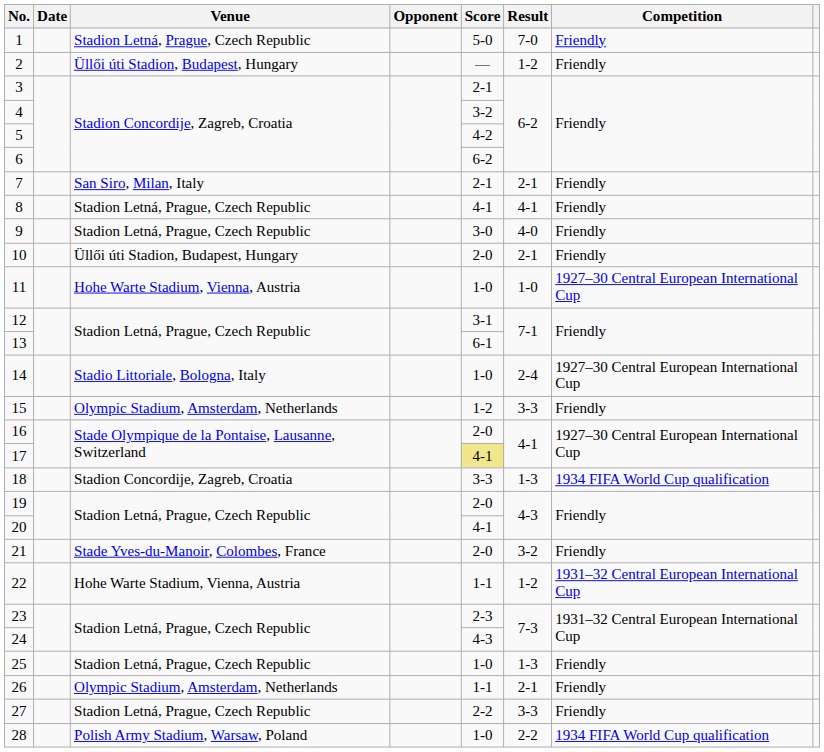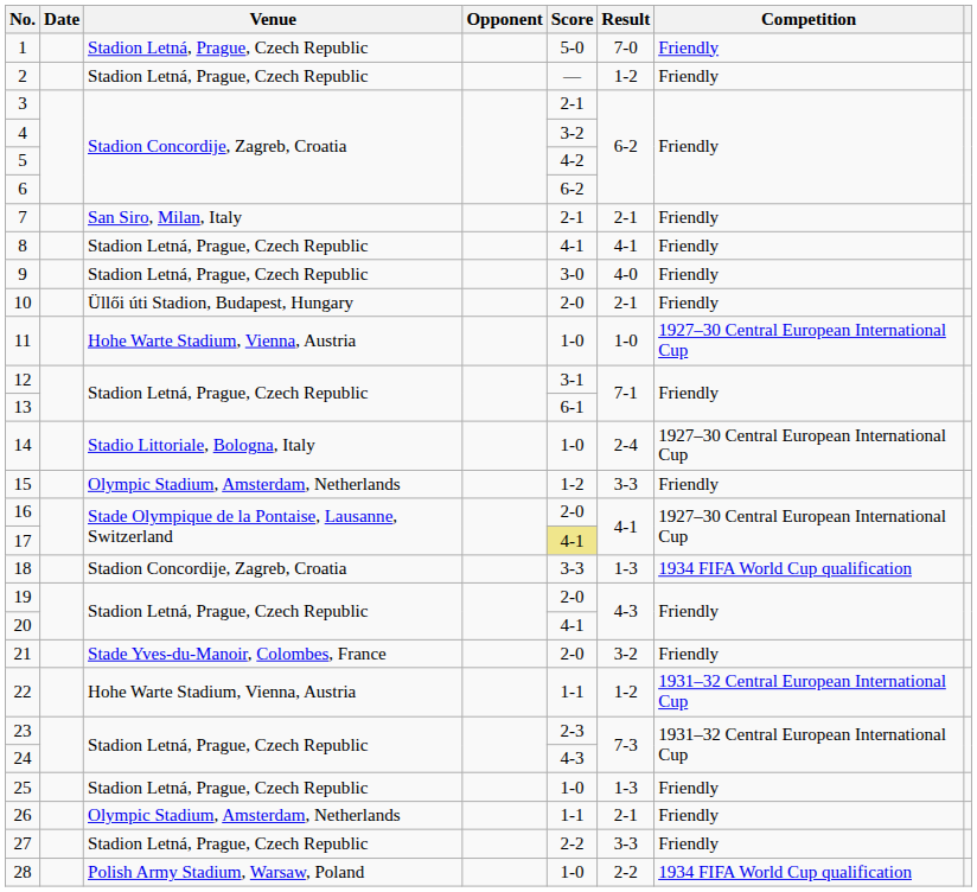2 | Venue: Üllői úti Stadion, Budapest, Hungary -> Stadion Letná, Prague, Czech Republic
